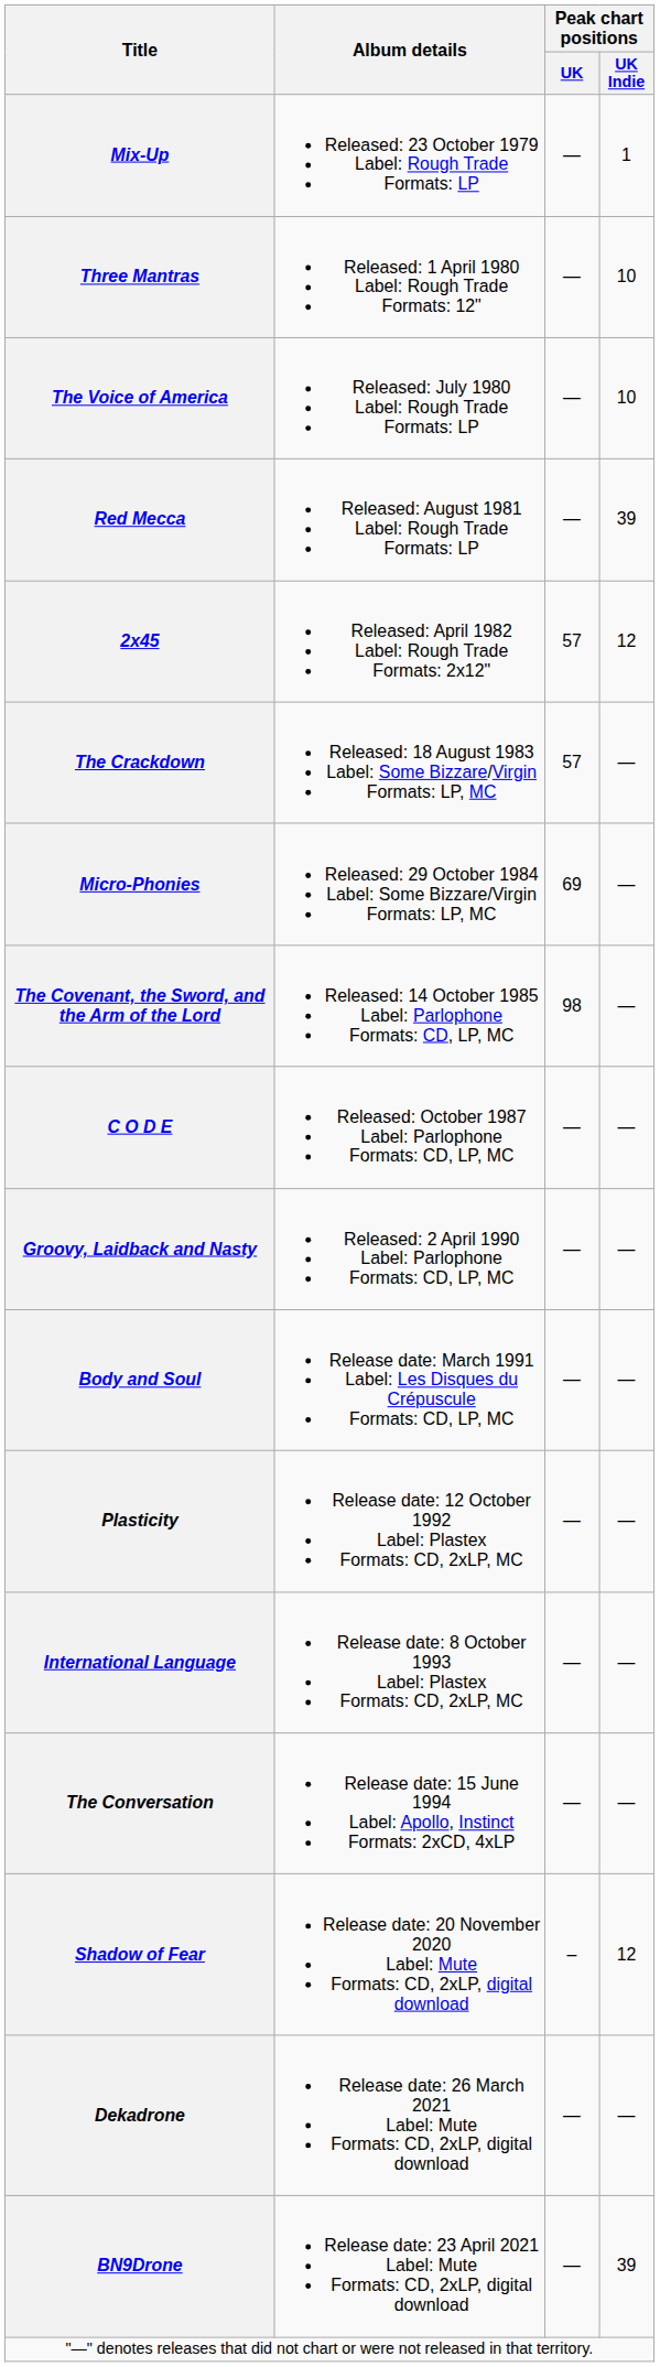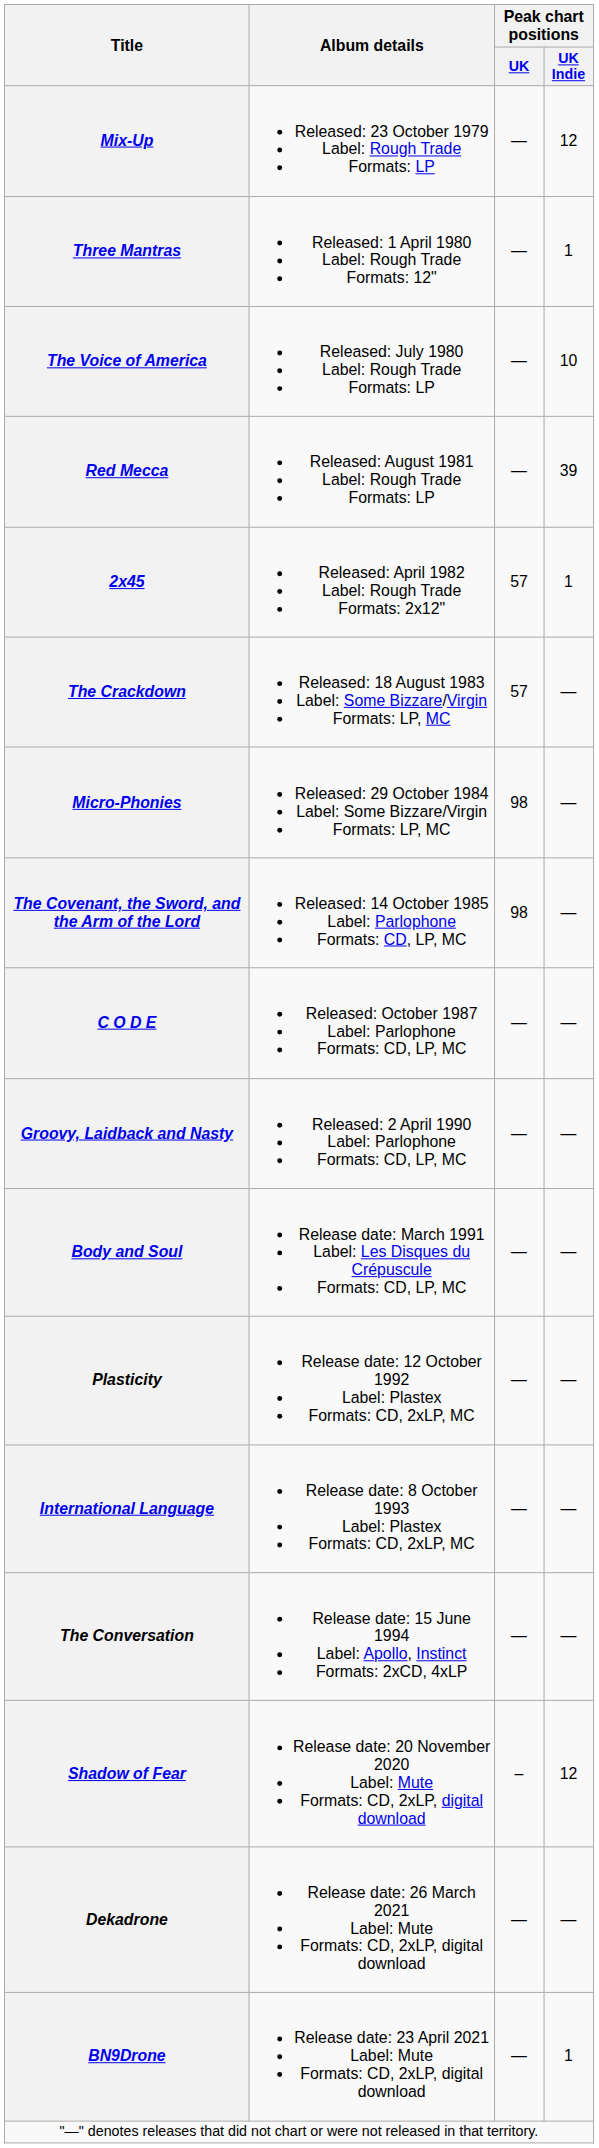Mix-Up | Peak chart positions / UK Indie: 1 -> 12
Three Mantras | Peak chart positions / UK Indie: 10 -> 1
2x45 | Peak chart positions / UK Indie: 12 -> 1
Micro-Phonies | Peak chart positions / UK: 69 -> 98
BN9Drone | Peak chart positions / UK Indie: 39 -> 1
